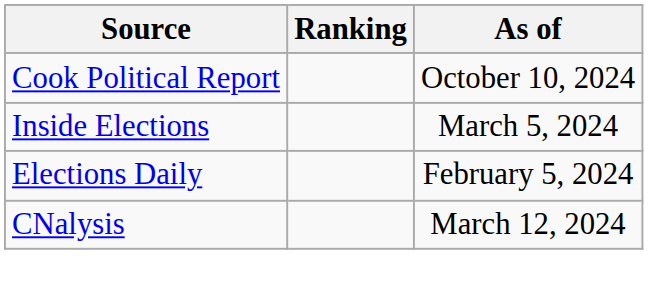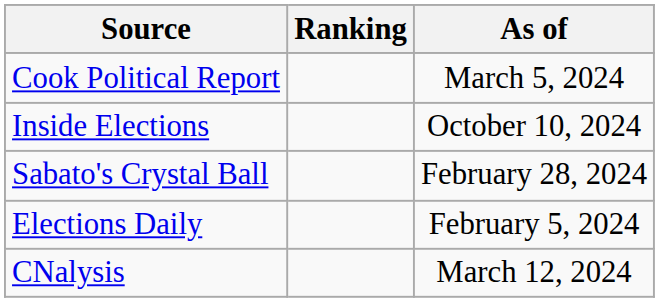Cook Political Report | As of: October 10, 2024 -> March 5, 2024
Inside Elections | As of: March 5, 2024 -> October 10, 2024
+ row: Sabato's Crystal Ball | February 28, 2024
